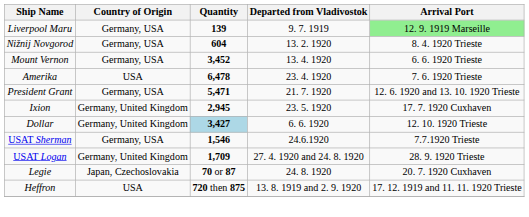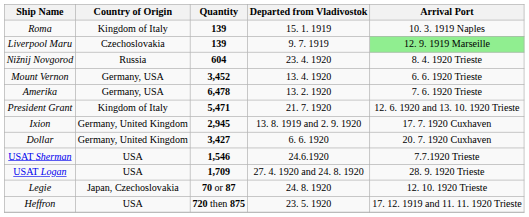+ row: Roma | Kingdom of Italy | 139 | 15. 1. 1919 | 10. 3. 1919 Naples
Liverpool Maru | Country of Origin: Germany, USA -> Czechoslovakia
Nižnij Novgorod | Country of Origin: Germany, USA -> Russia
Nižnij Novgorod | Departed from Vladivostok: 13. 2. 1920 -> 23. 4. 1920
Amerika | Country of Origin: USA -> Germany, USA
Amerika | Departed from Vladivostok: 23. 4. 1920 -> 13. 2. 1920
President Grant | Country of Origin: Germany, USA -> Kingdom of Italy
Ixion | Departed from Vladivostok: 23. 5. 1920 -> 13. 8. 1919 and 2. 9. 1920
Dollar | Quantity: lightblue background -> no background
Dollar | Arrival Port: 12. 10. 1920 Trieste -> 20. 7. 1920 Cuxhaven
USAT Sherman | Country of Origin: Germany, USA -> USA
USAT Logan | Country of Origin: Germany, United Kingdom -> USA
Legie | Arrival Port: 20. 7. 1920 Cuxhaven -> 12. 10. 1920 Trieste
Heffron | Departed from Vladivostok: 13. 8. 1919 and 2. 9. 1920 -> 23. 5. 1920
